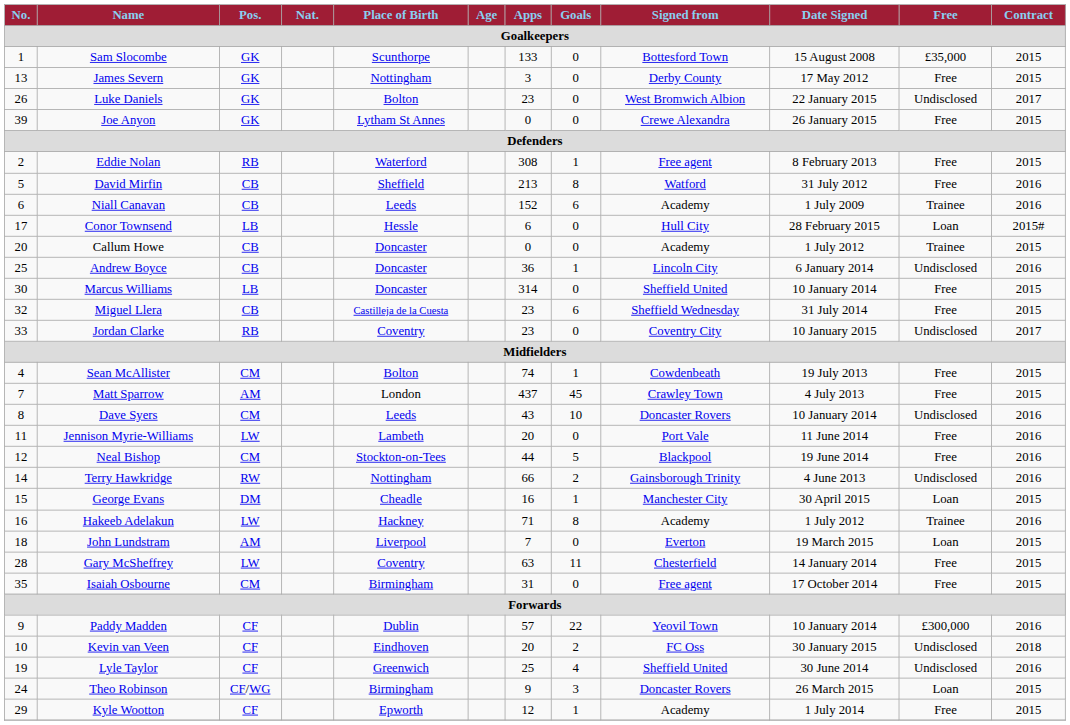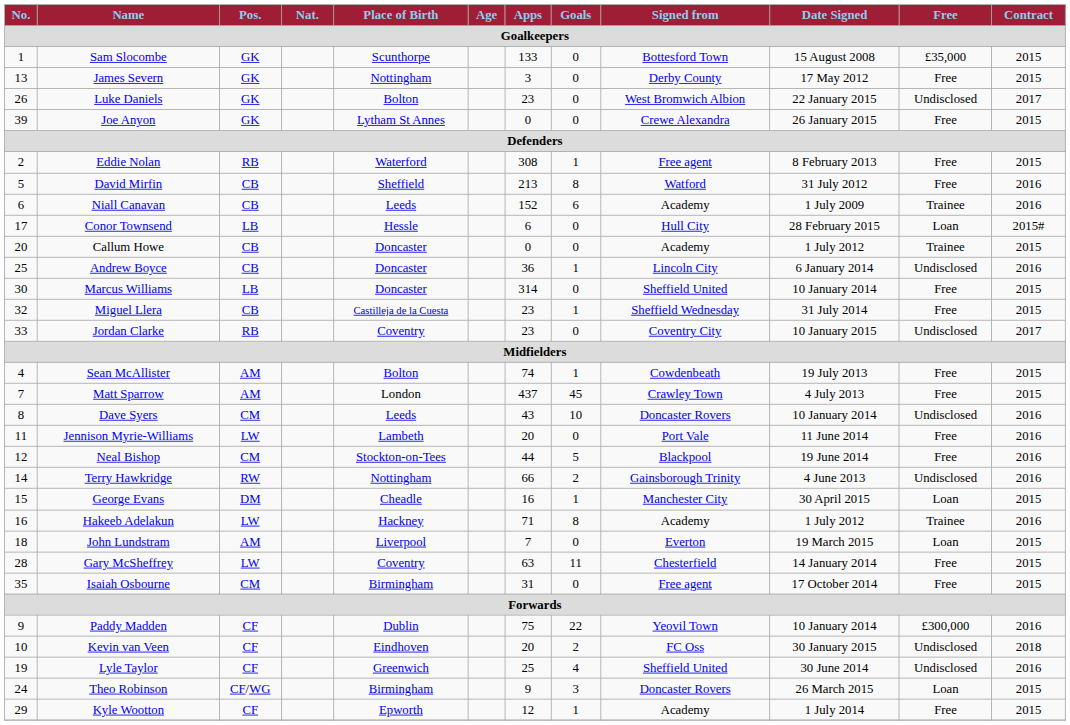Miguel Llera | Goals: 6 -> 1
Sean McAllister | Pos.: CM -> AM
Paddy Madden | Apps: 57 -> 75
